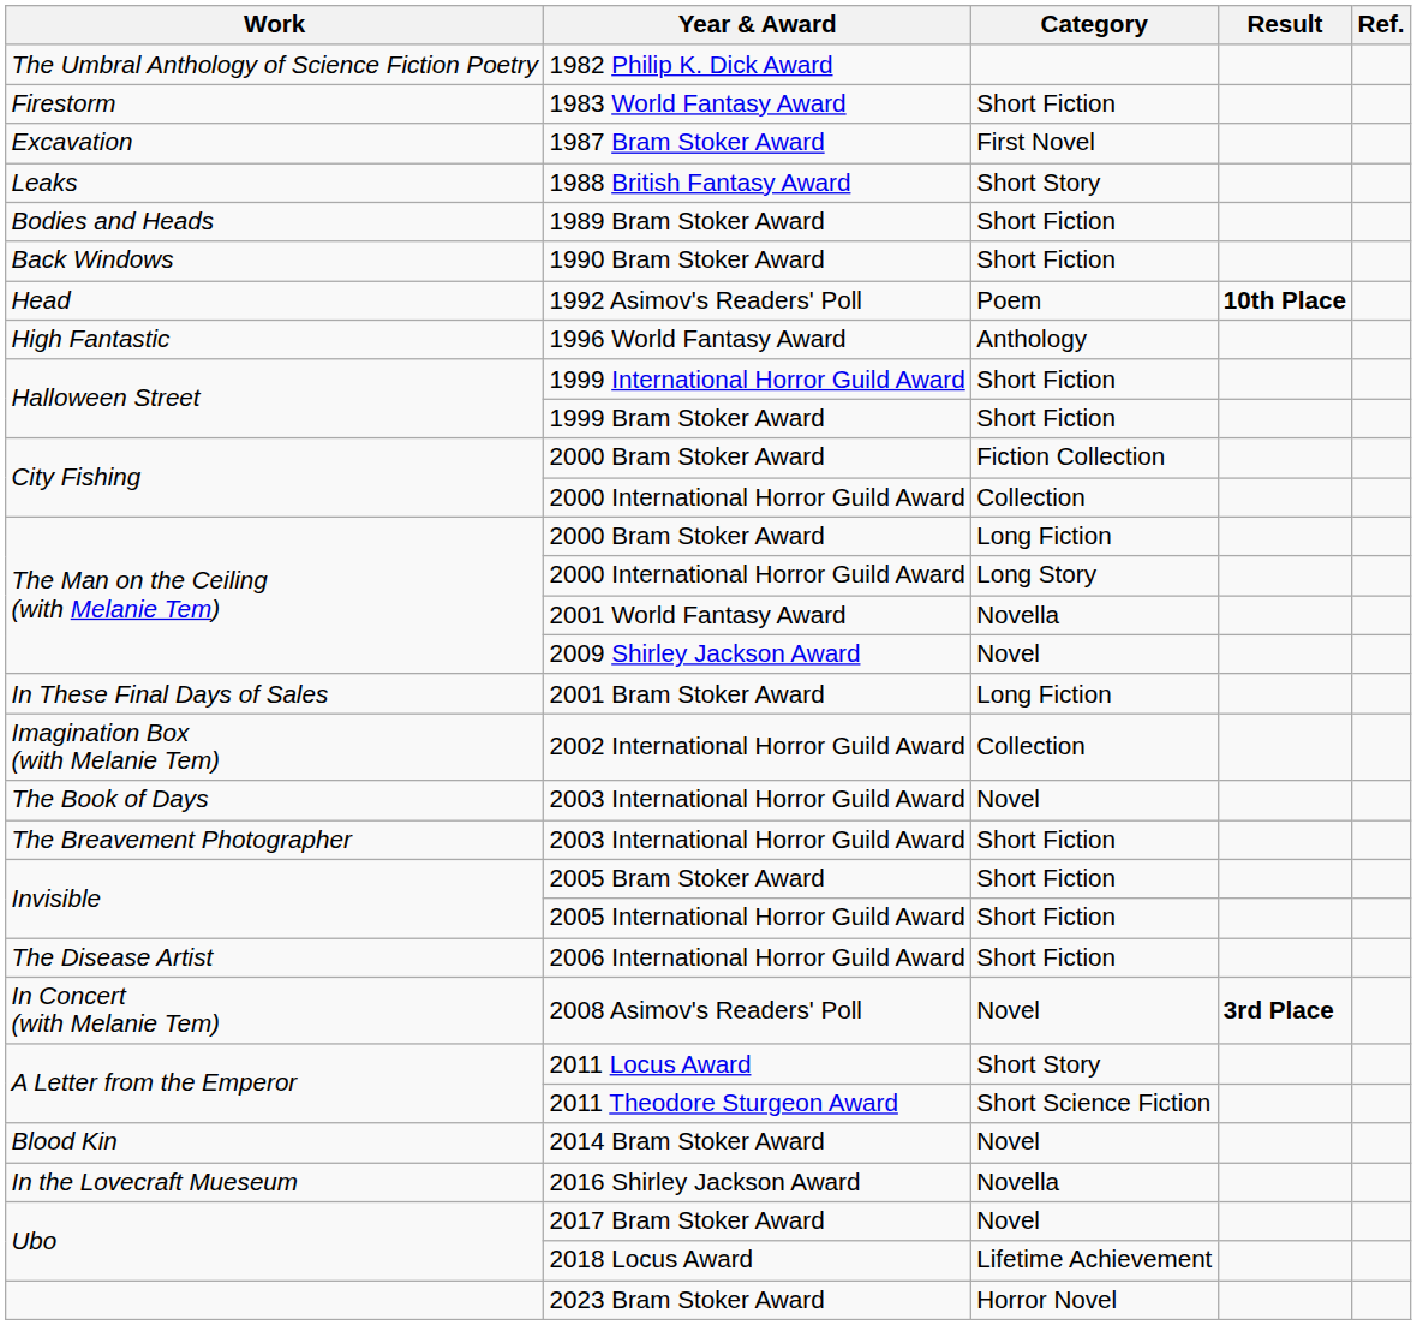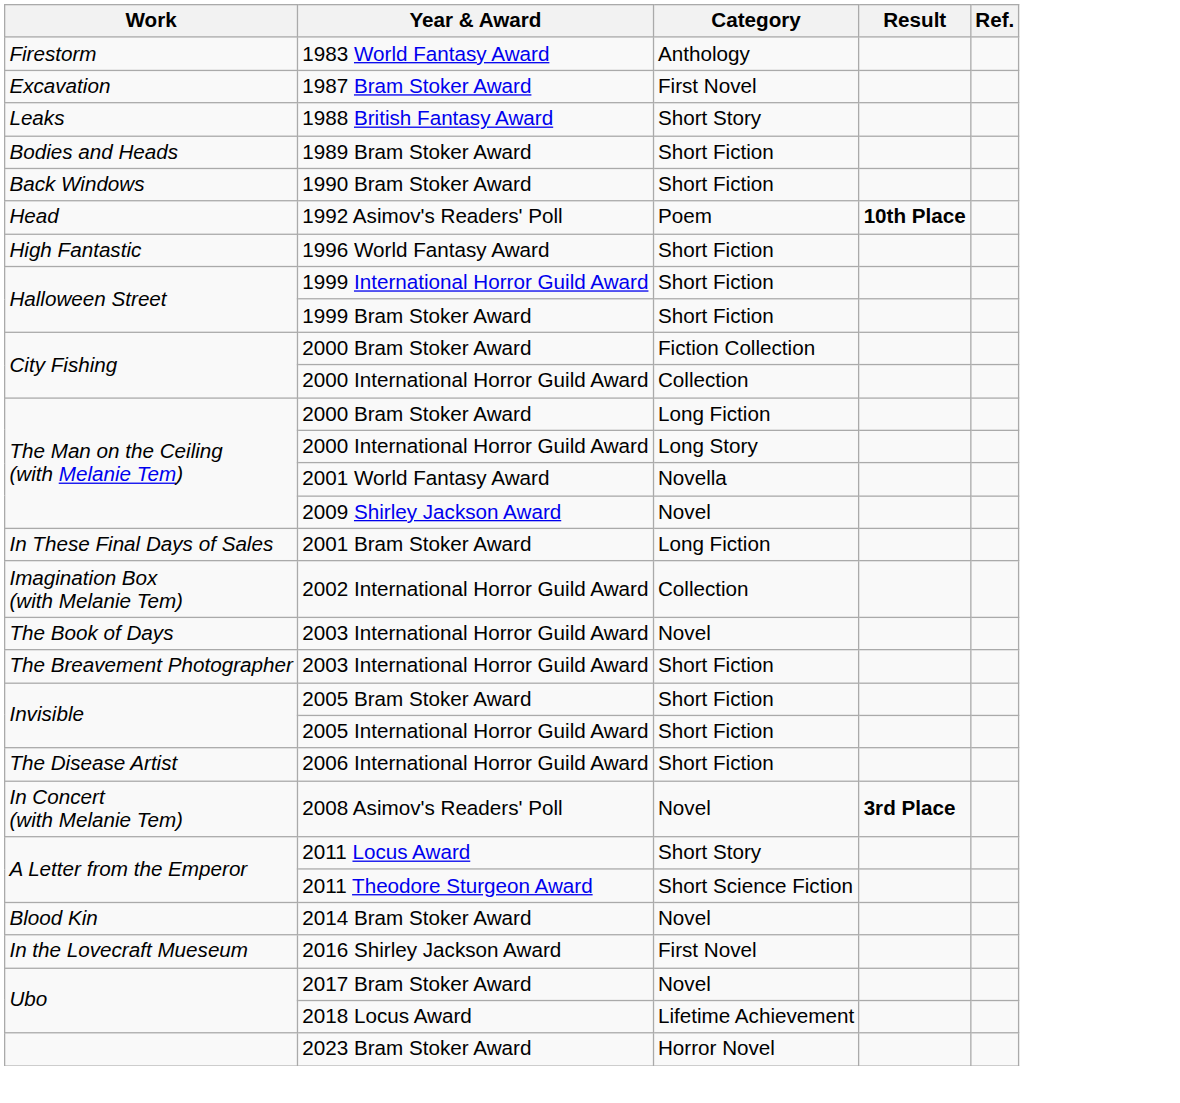- row: The Umbral Anthology of Science Fiction Poetry | 1982 Philip K. Dick Award
1983 World Fantasy Award | Category: Short Fiction -> Anthology
1996 World Fantasy Award | Category: Anthology -> Short Fiction
2016 Shirley Jackson Award | Category: Novella -> First Novel
